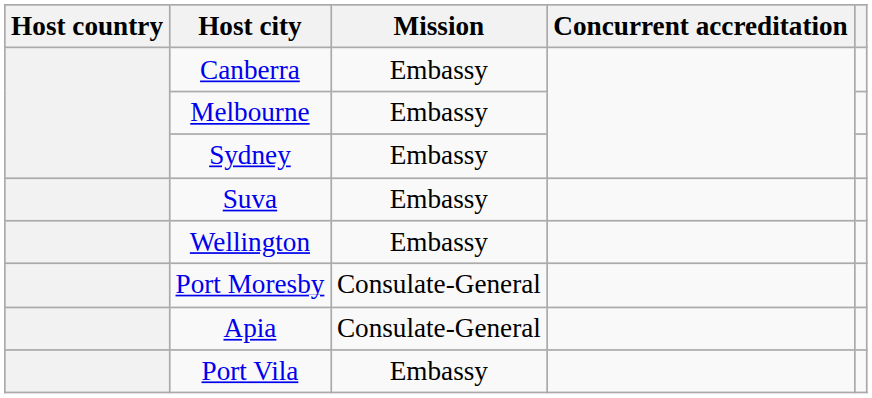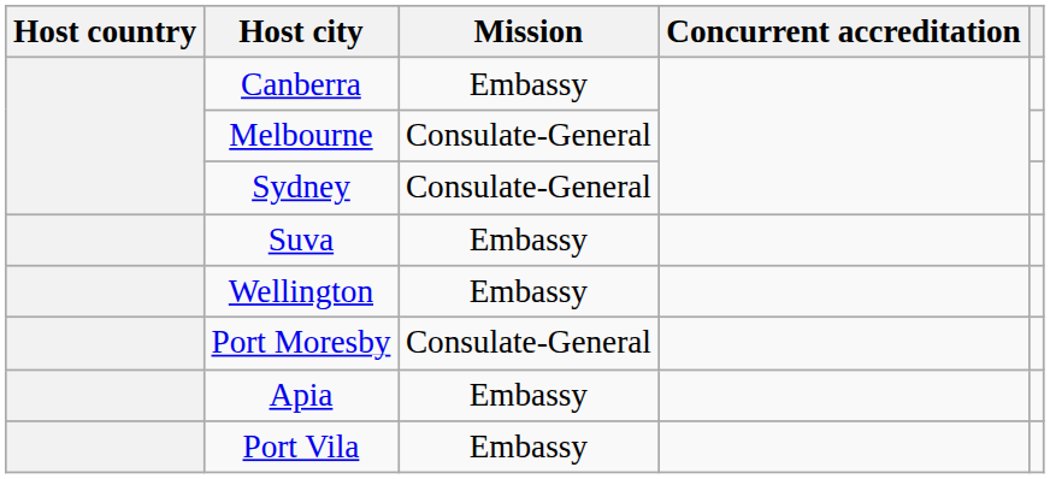Melbourne | Mission: Embassy -> Consulate-General
Sydney | Mission: Embassy -> Consulate-General
Apia | Mission: Consulate-General -> Embassy
